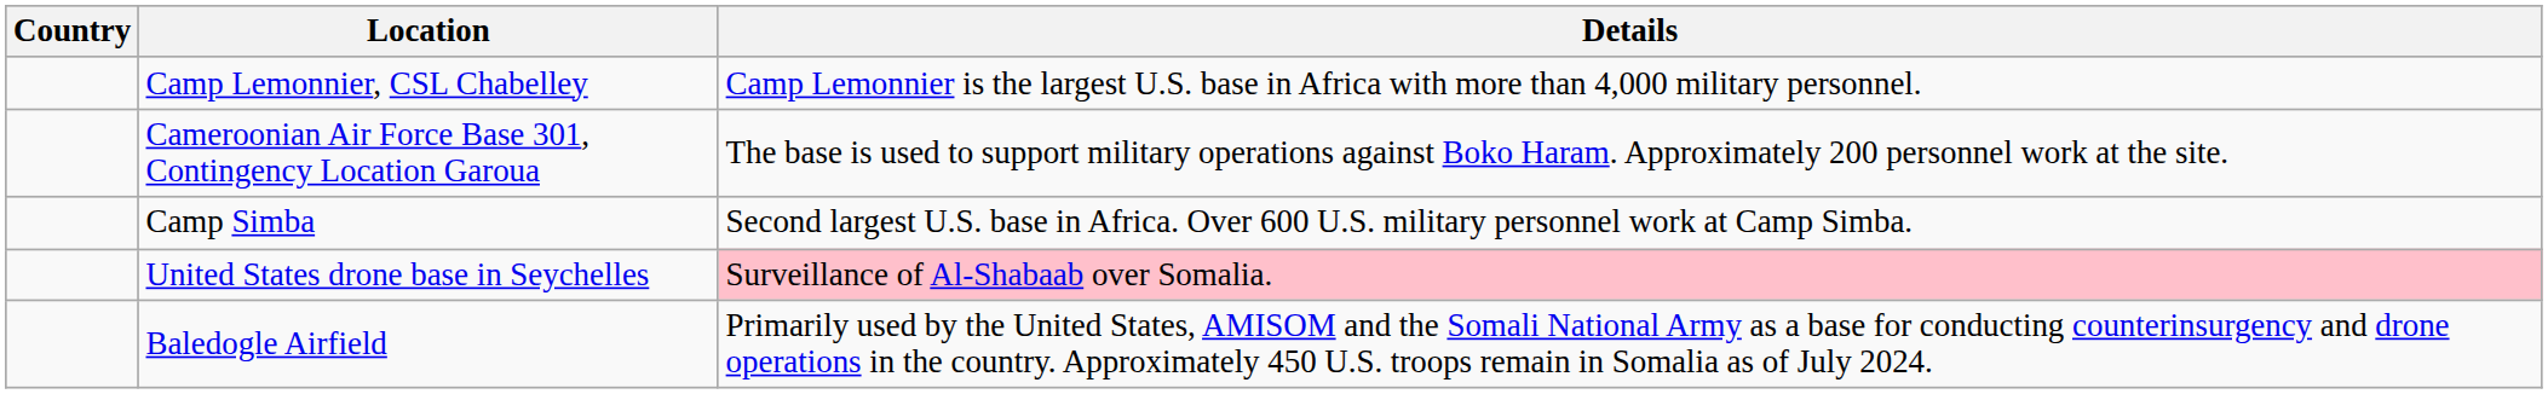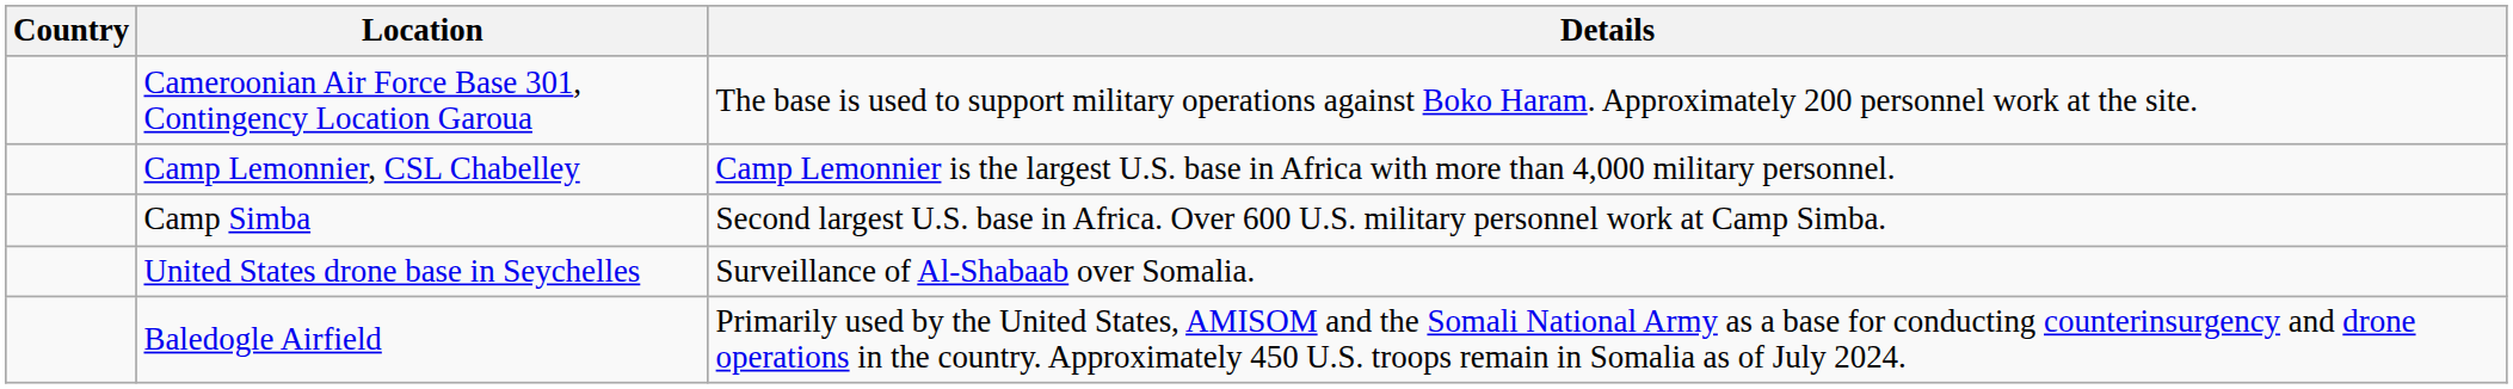rows swapped: Cameroonian Air Force Base 301, Contingency Location Garoua <-> Camp Lemonnier, CSL Chabelley
United States drone base in Seychelles | Details: pink background -> no background
